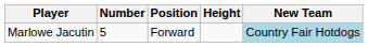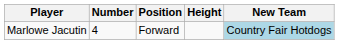Marlowe Jacutin | Number: 5 -> 4
